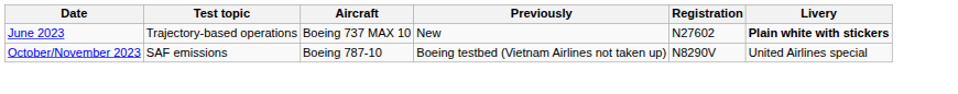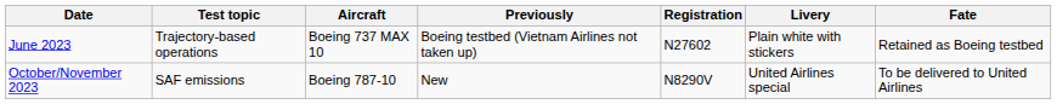+ column: Fate | Retained as Boeing testbed | To be delivered to United Airlines
June 2023 | Previously: New -> Boeing testbed (Vietnam Airlines not taken up)
June 2023 | Livery: bold -> normal
October/November 2023 | Previously: Boeing testbed (Vietnam Airlines not taken up) -> New
